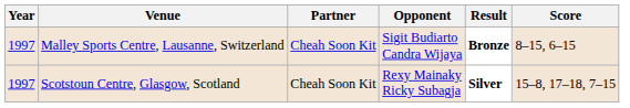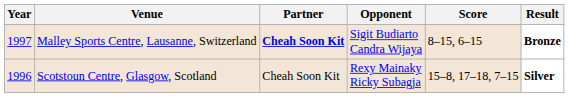columns swapped: Score <-> Result
Malley Sports Centre, Lausanne, Switzerland | Partner: normal -> bold
Scotstoun Centre, Glasgow, Scotland | Year: 1997 -> 1996
